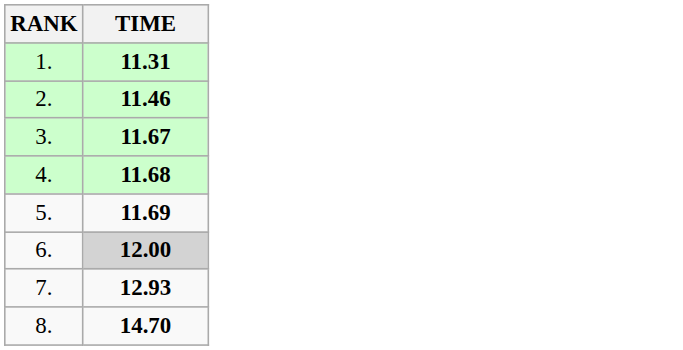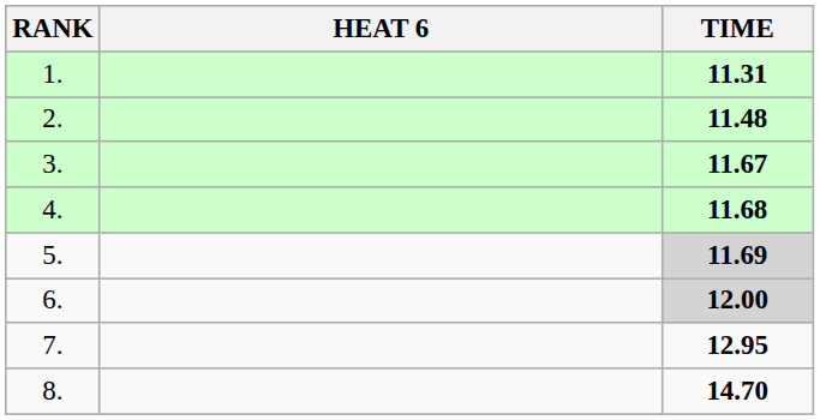+ column: HEAT 6
2. | TIME: 11.46 -> 11.48
5. | TIME: no background -> lightgrey background
7. | TIME: 12.93 -> 12.95
